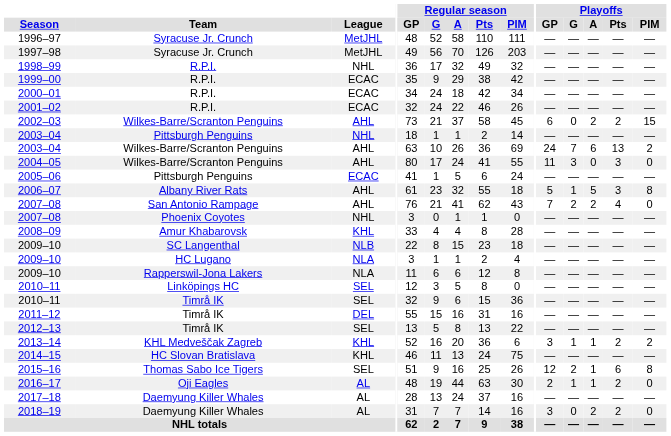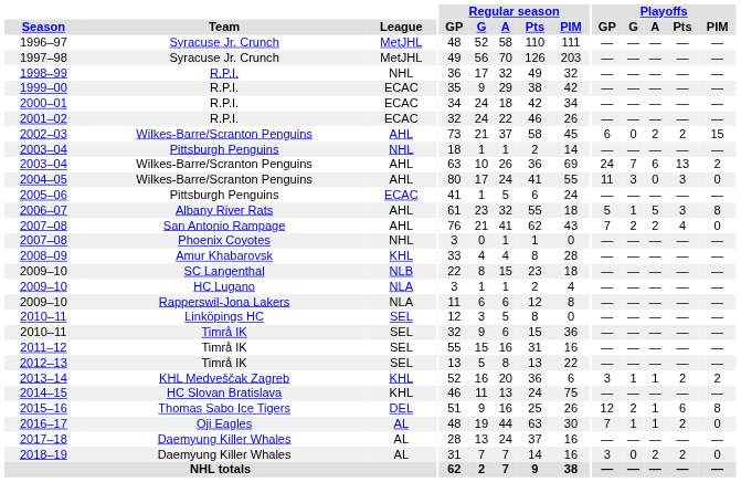2011–12 | League: DEL -> SEL
2015–16 | League: SEL -> DEL
2016–17 | Playoffs / GP: 2 -> 7
